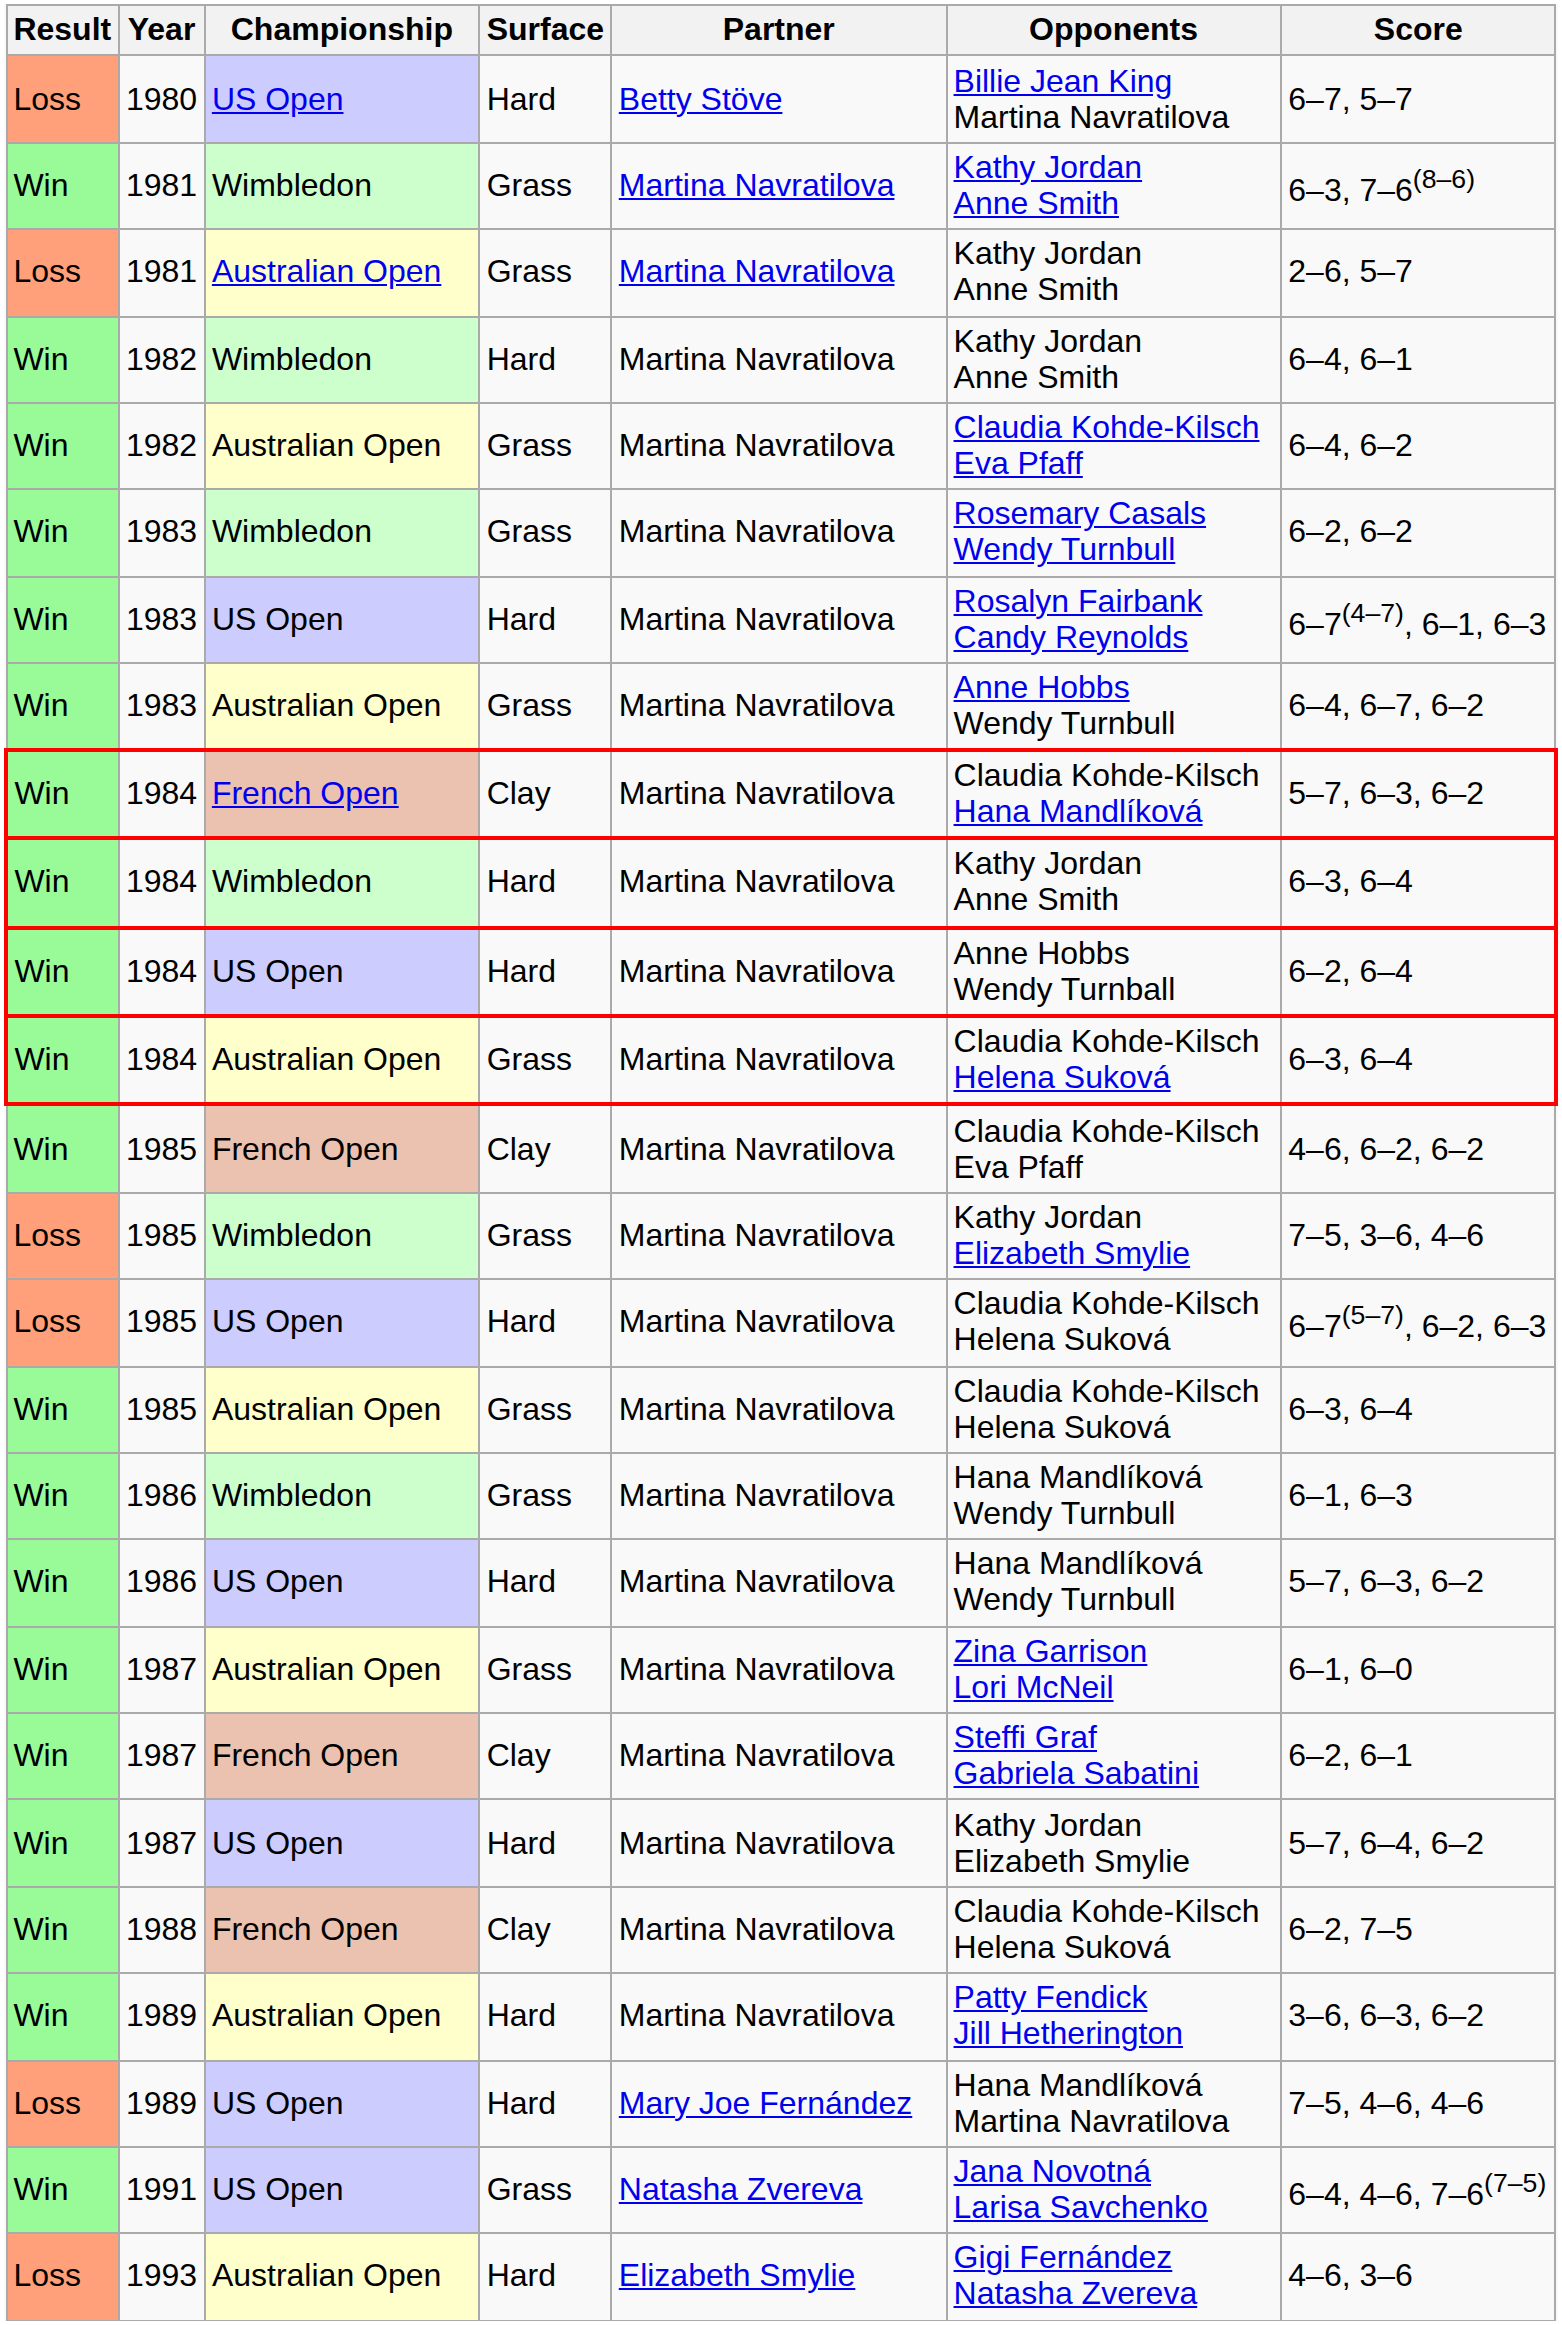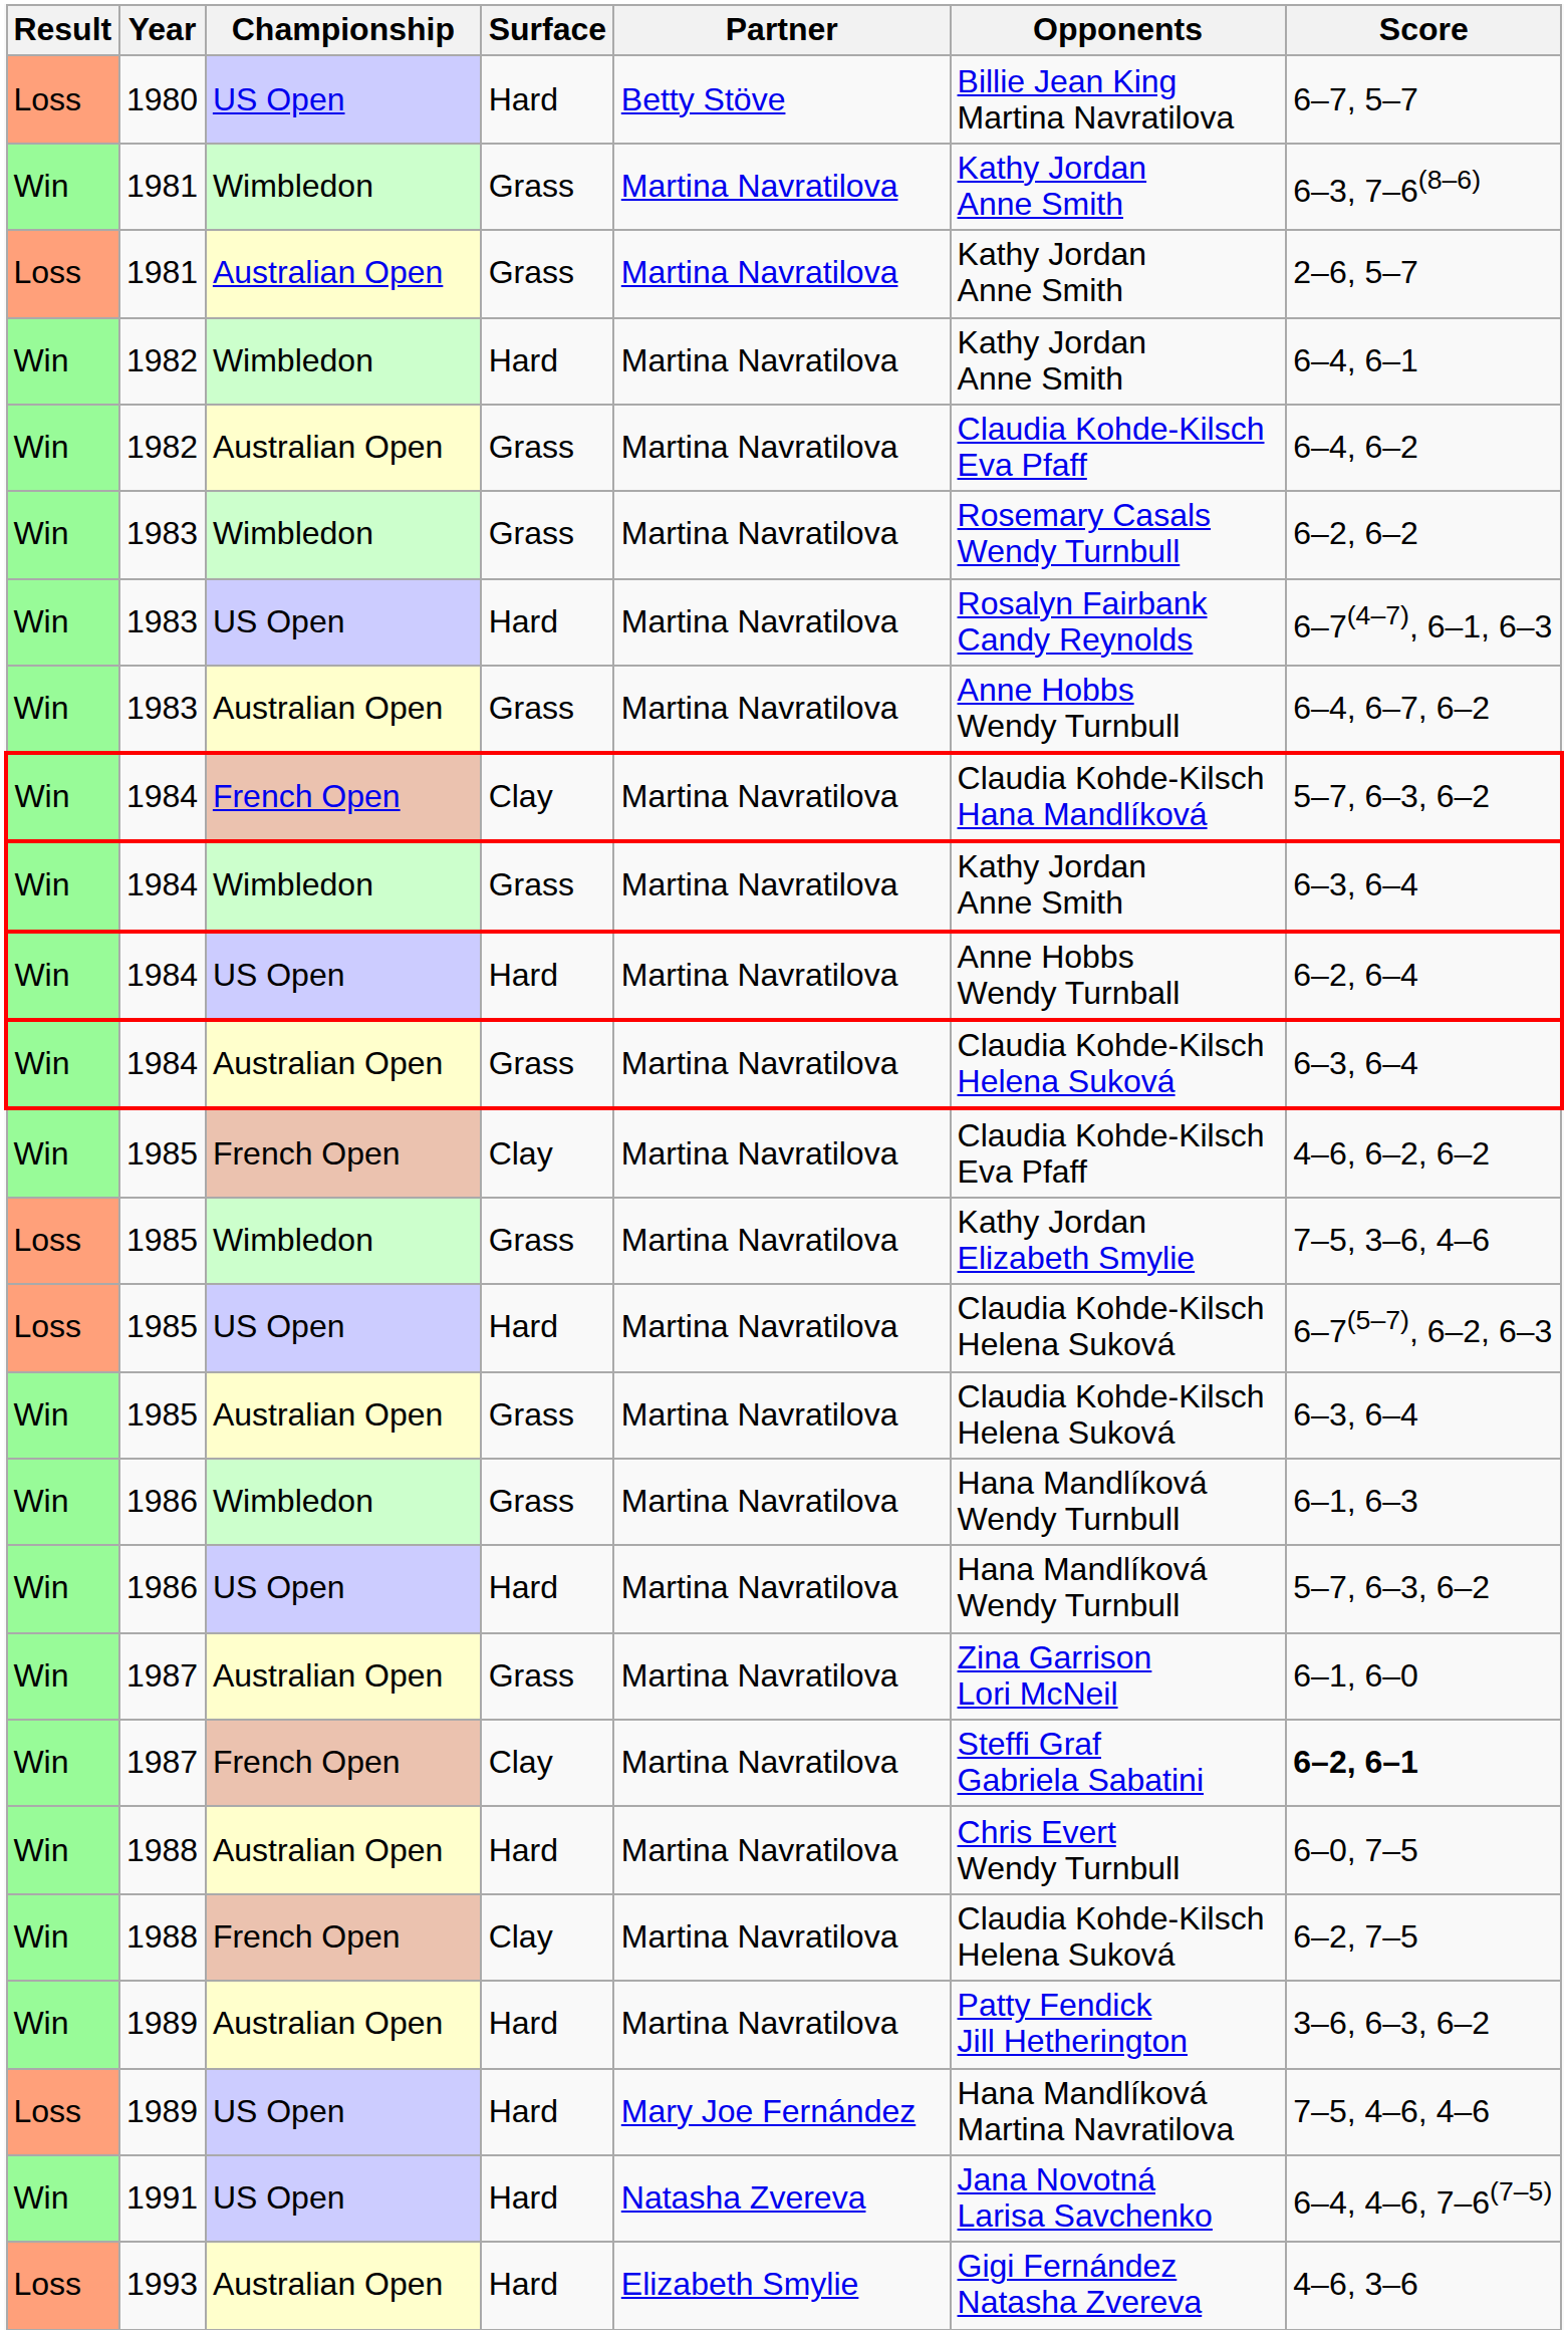1984 / Wimbledon | Surface: Hard -> Grass
1987 / French Open | Score: normal -> bold
- row: Win | 1987 | US Open | Hard | Martina Navratilova | Kathy Jordan Elizabeth Smylie | 5–7, 6–4, 6–2
+ row: Win | 1988 | Australian Open | Hard | Martina Navratilova | Chris Evert Wendy Turnbull | 6–0, 7–5
1991 | Surface: Grass -> Hard
